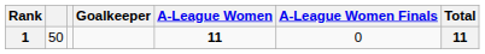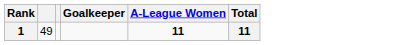- column: A-League Women Finals | 0
1 | column 2: 50 -> 49
